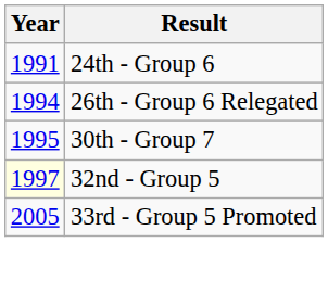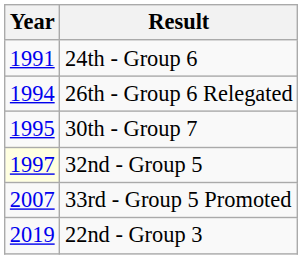33rd - Group 5 Promoted | Year: 2005 -> 2007
+ row: 2019 | 22nd - Group 3
